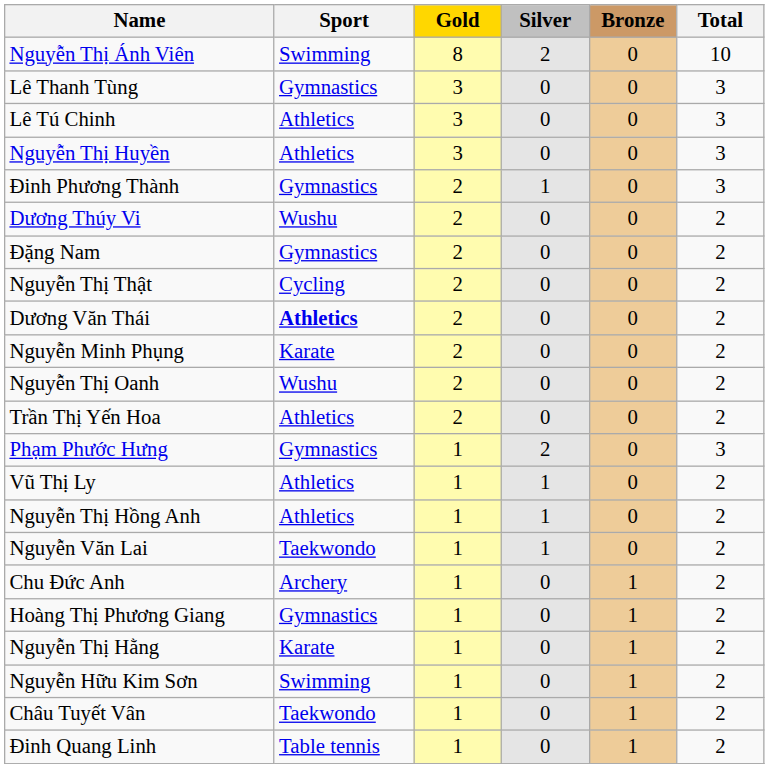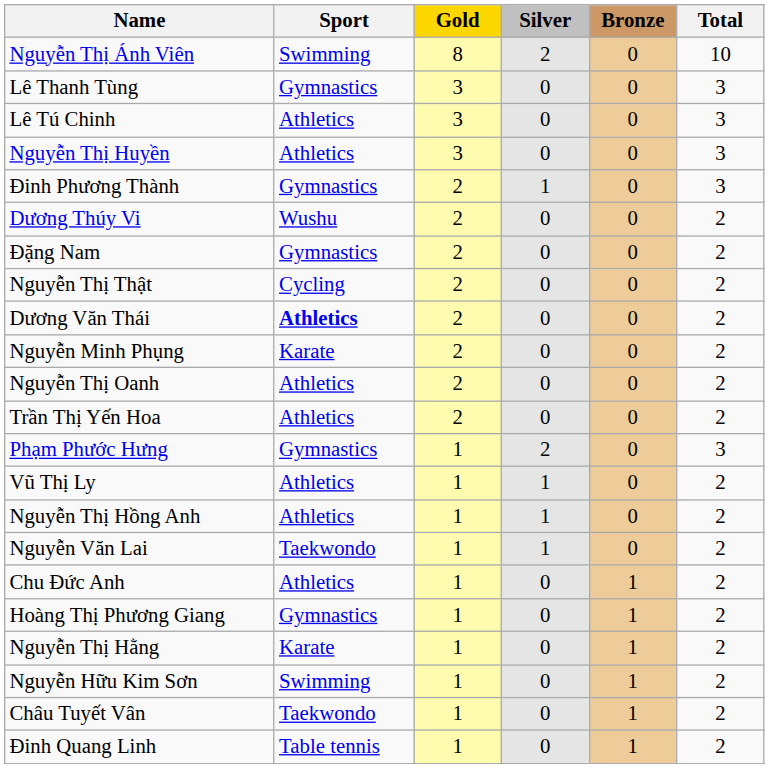Nguyễn Thị Oanh | Sport: Wushu -> Athletics
Chu Đức Anh | Sport: Archery -> Athletics
